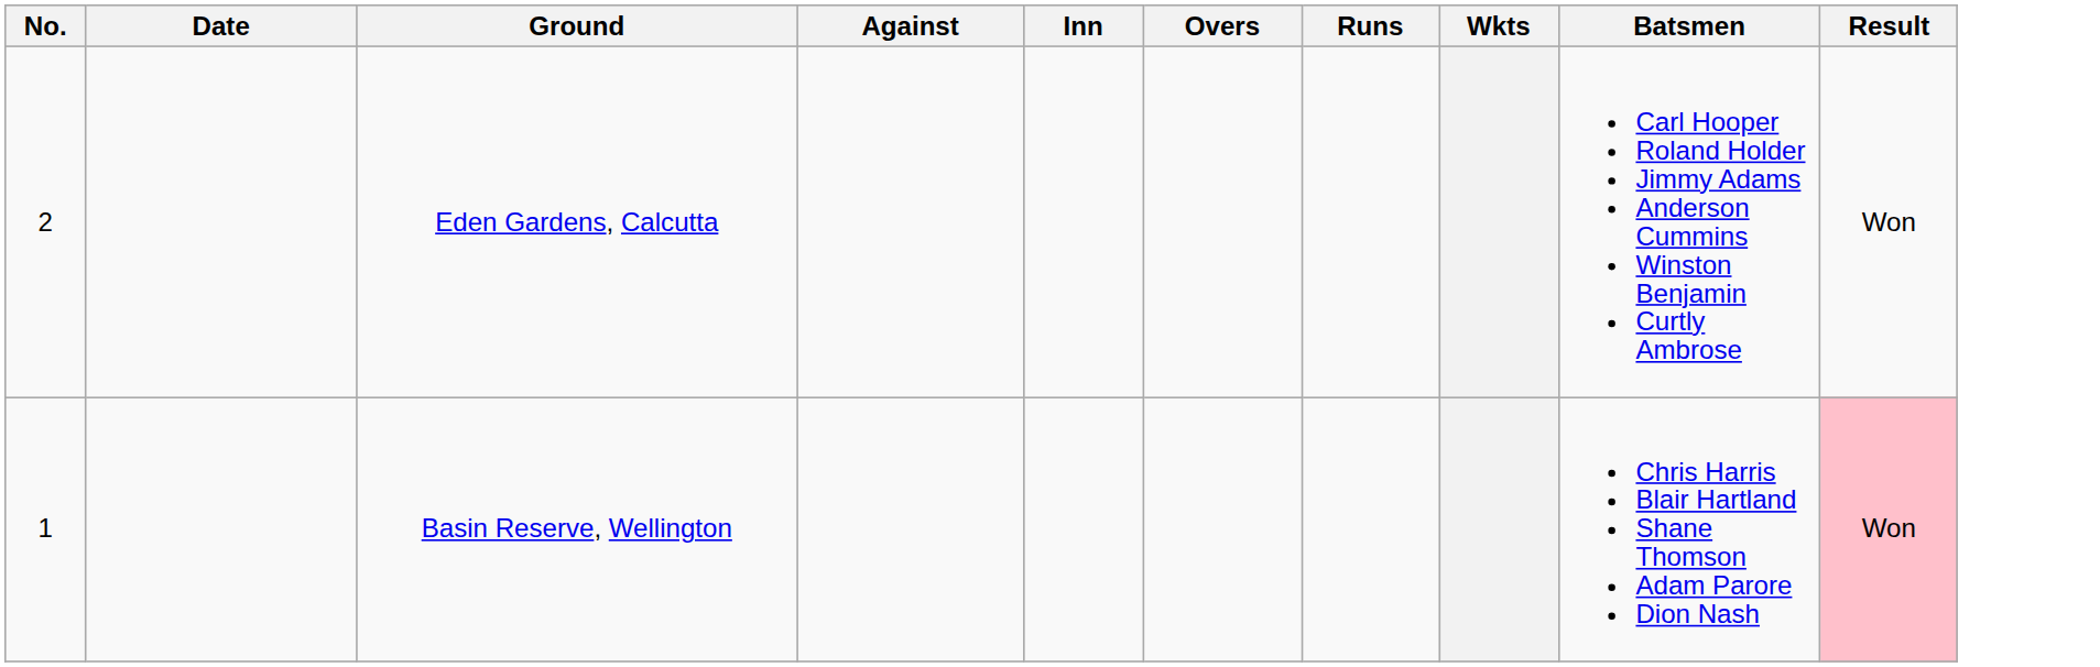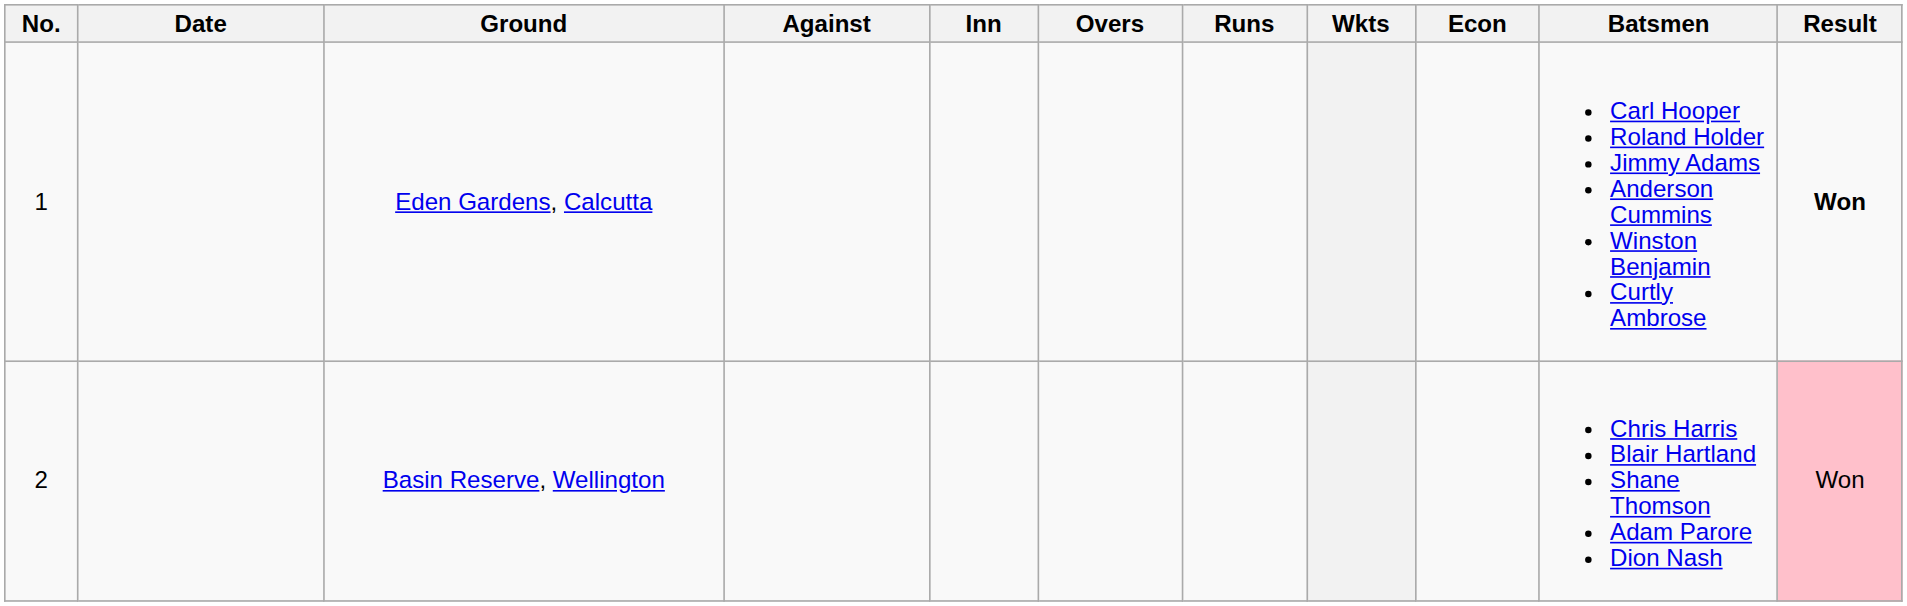+ column: Econ
Eden Gardens, Calcutta | No.: 2 -> 1
Eden Gardens, Calcutta | Result: normal -> bold
Basin Reserve, Wellington | No.: 1 -> 2
